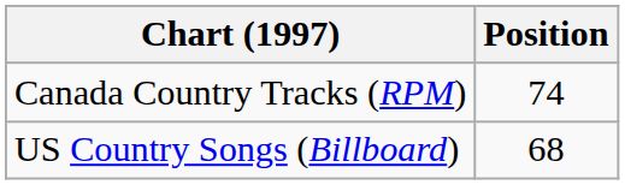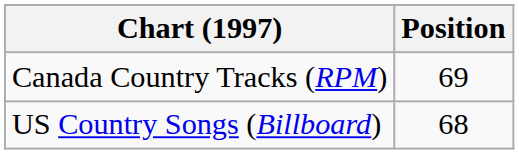Canada Country Tracks (RPM) | Position: 74 -> 69
